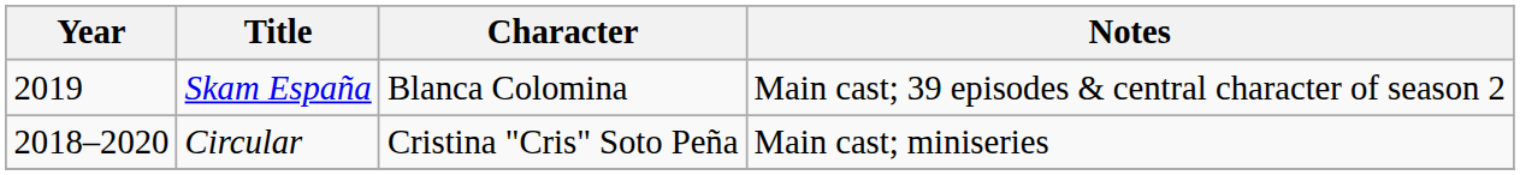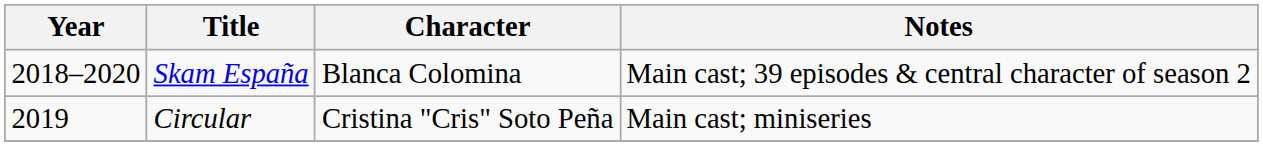Skam España | Year: 2019 -> 2018–2020
Circular | Year: 2018–2020 -> 2019
